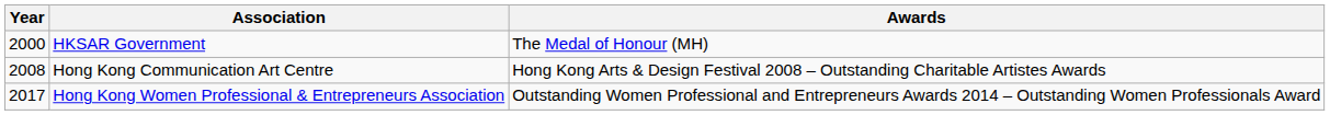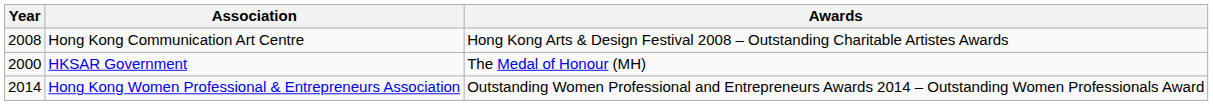rows swapped: HKSAR Government <-> Hong Kong Communication Art Centre
Hong Kong Women Professional & Entrepreneurs Association | Year: 2017 -> 2014
